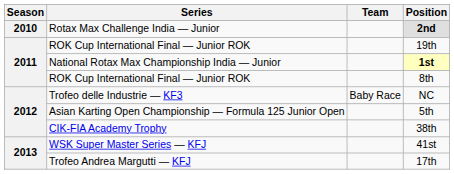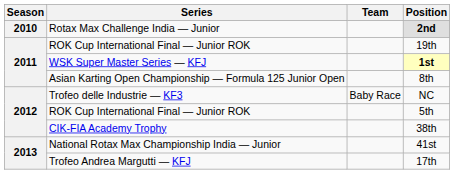1st | Series: National Rotax Max Championship India — Junior -> WSK Super Master Series — KFJ
8th | Series: ROK Cup International Final — Junior ROK -> Asian Karting Open Championship — Formula 125 Junior Open
5th | Series: Asian Karting Open Championship — Formula 125 Junior Open -> ROK Cup International Final — Junior ROK
41st | Series: WSK Super Master Series — KFJ -> National Rotax Max Championship India — Junior
